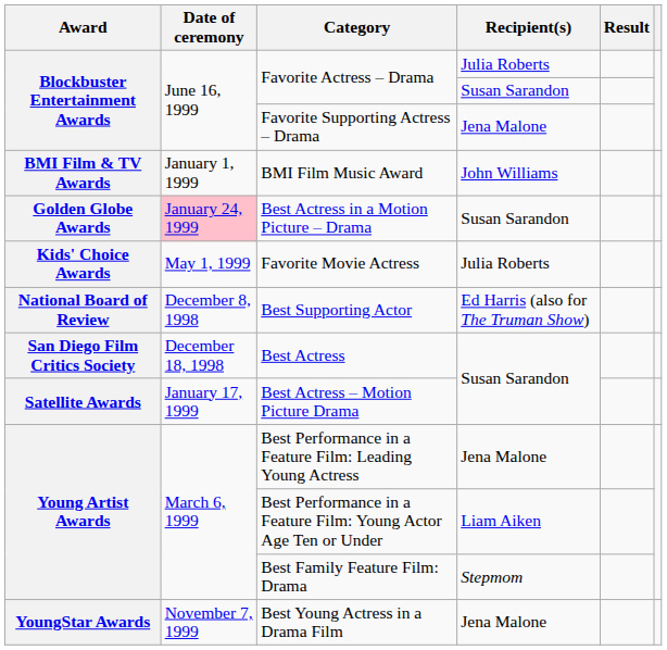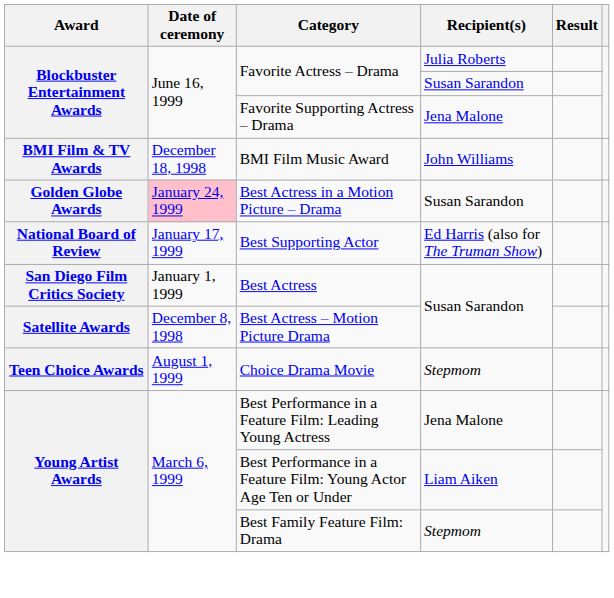BMI Film Music Award | Date of ceremony: January 1, 1999 -> December 18, 1998
- row: Kids' Choice Awards | May 1, 1999 | Favorite Movie Actress | Julia Roberts
Best Supporting Actor | Date of ceremony: December 8, 1998 -> January 17, 1999
Best Actress | Date of ceremony: December 18, 1998 -> January 1, 1999
Best Actress – Motion Picture Drama | Date of ceremony: January 17, 1999 -> December 8, 1998
+ row: Teen Choice Awards | August 1, 1999 | Choice Drama Movie | Stepmom
- row: YoungStar Awards | November 7, 1999 | Best Young Actress in a Drama Film | Jena Malone
